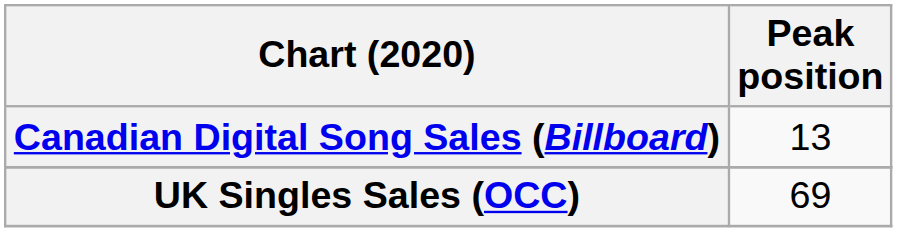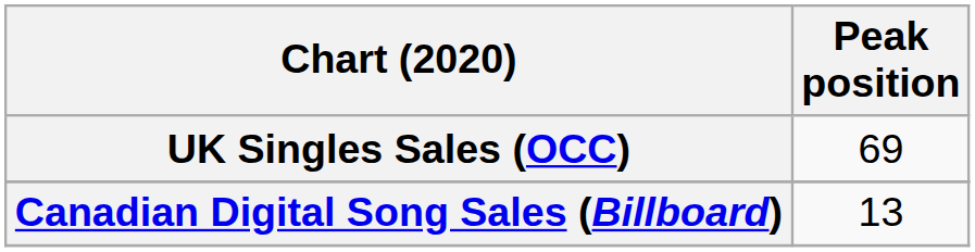rows swapped: Canadian Digital Song Sales (Billboard) <-> UK Singles Sales (OCC)
